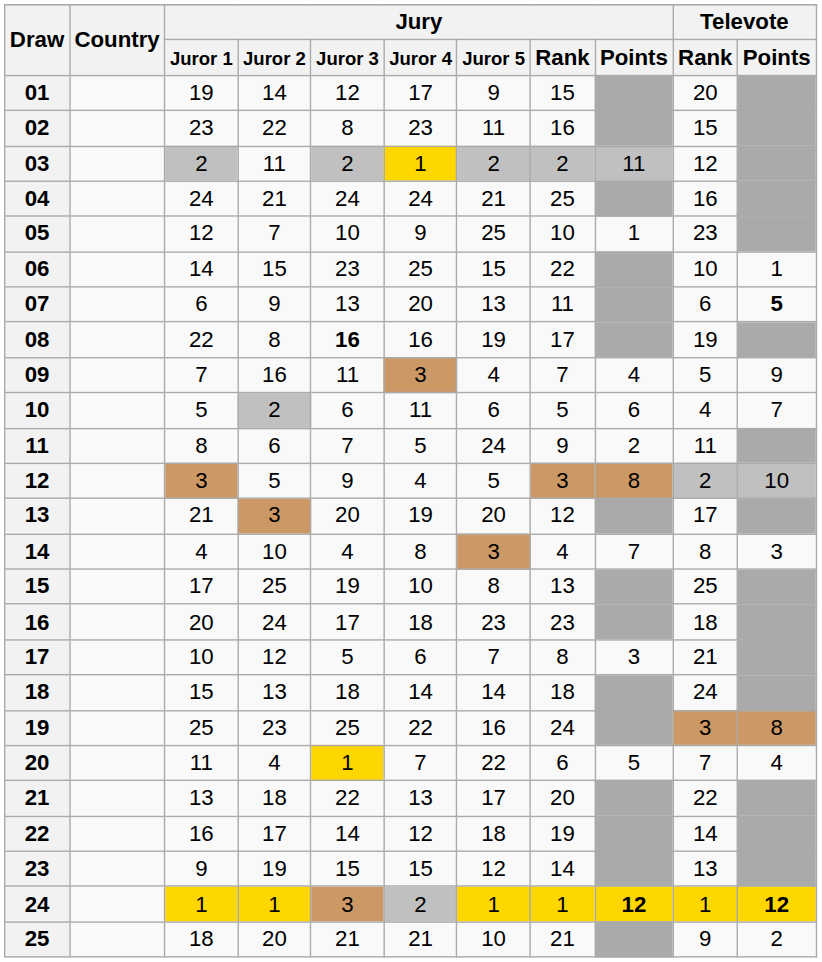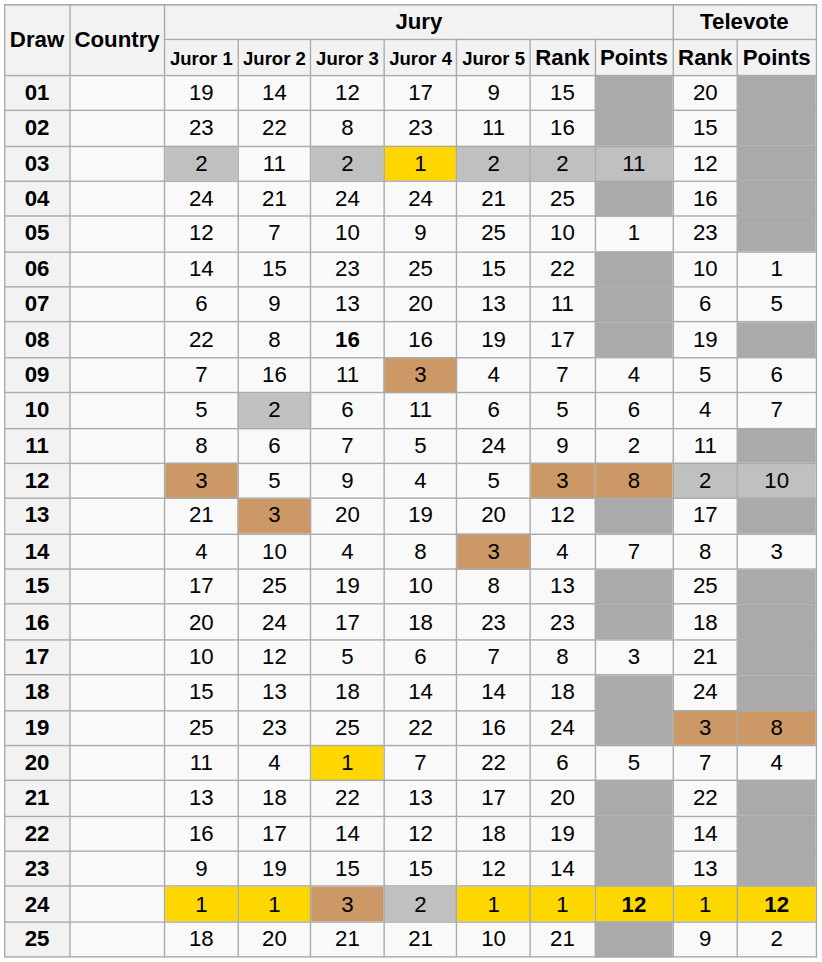07 | Televote / Points: bold -> normal
09 | Televote / Points: 9 -> 6
